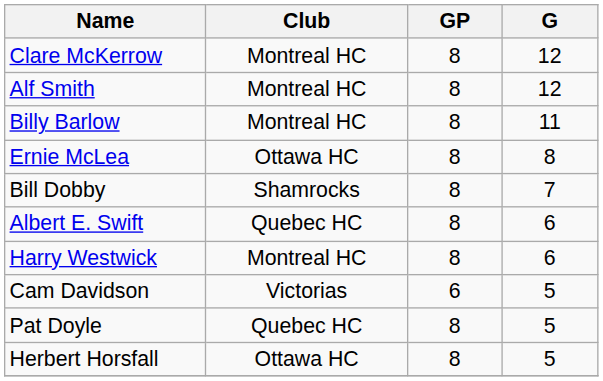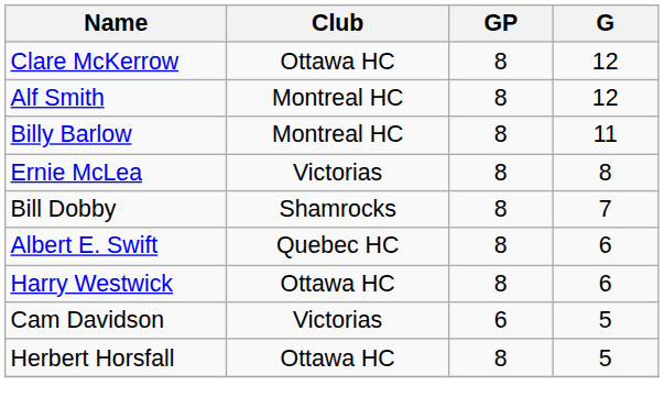Clare McKerrow | Club: Montreal HC -> Ottawa HC
Ernie McLea | Club: Ottawa HC -> Victorias
Harry Westwick | Club: Montreal HC -> Ottawa HC
- row: Pat Doyle | Quebec HC | 8 | 5
